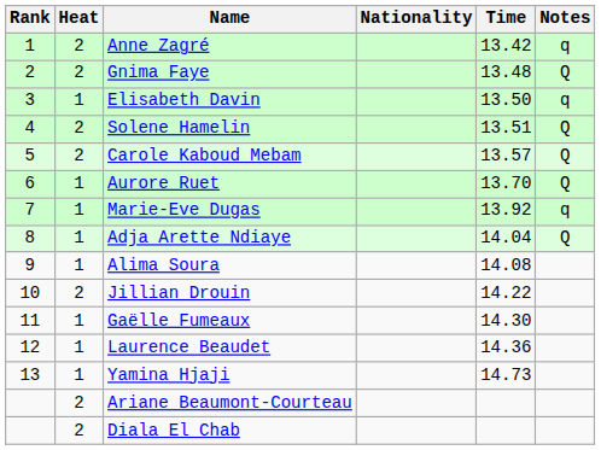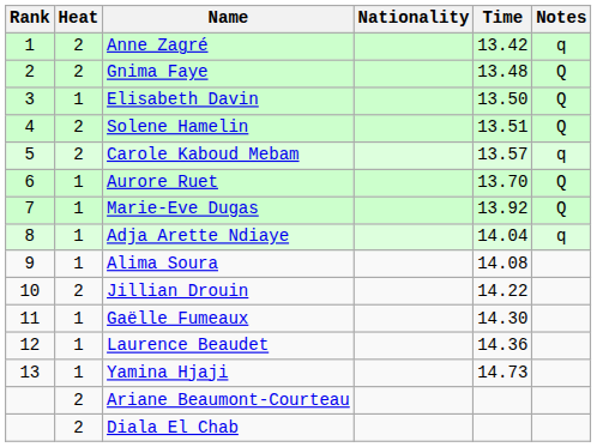Elisabeth Davin | Notes: q -> Q
Carole Kaboud Mebam | Notes: Q -> q
Marie-Eve Dugas | Notes: q -> Q
Adja Arette Ndiaye | Notes: Q -> q
